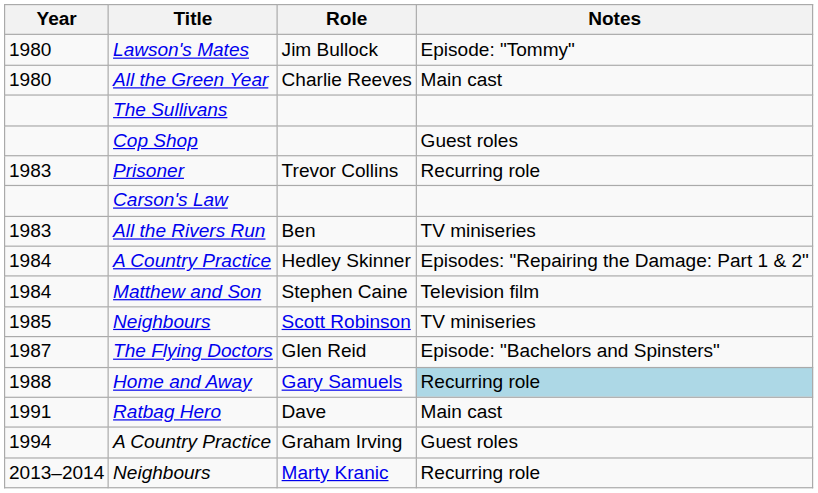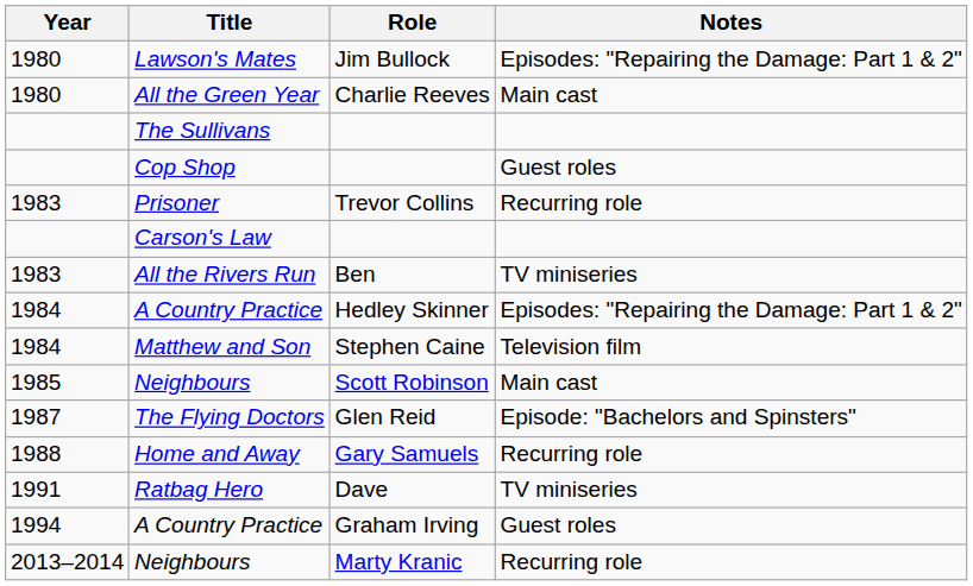Lawson's Mates | Notes: Episode: "Tommy" -> Episodes: "Repairing the Damage: Part 1 & 2"
Neighbours / Scott Robinson | Notes: TV miniseries -> Main cast
Home and Away | Notes: lightblue background -> no background
Ratbag Hero | Notes: Main cast -> TV miniseries
